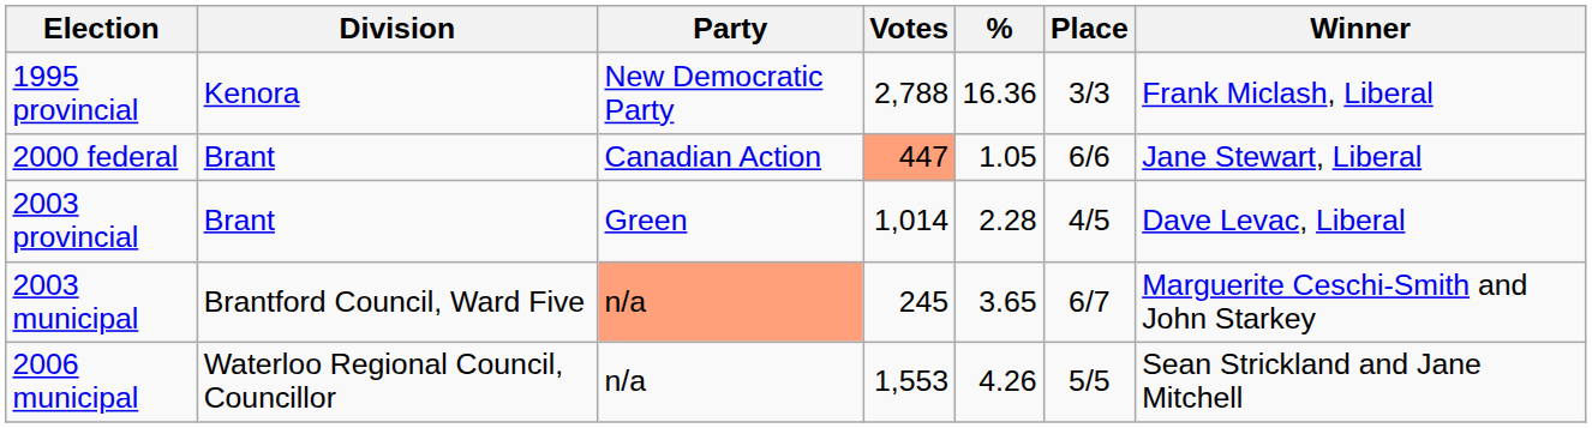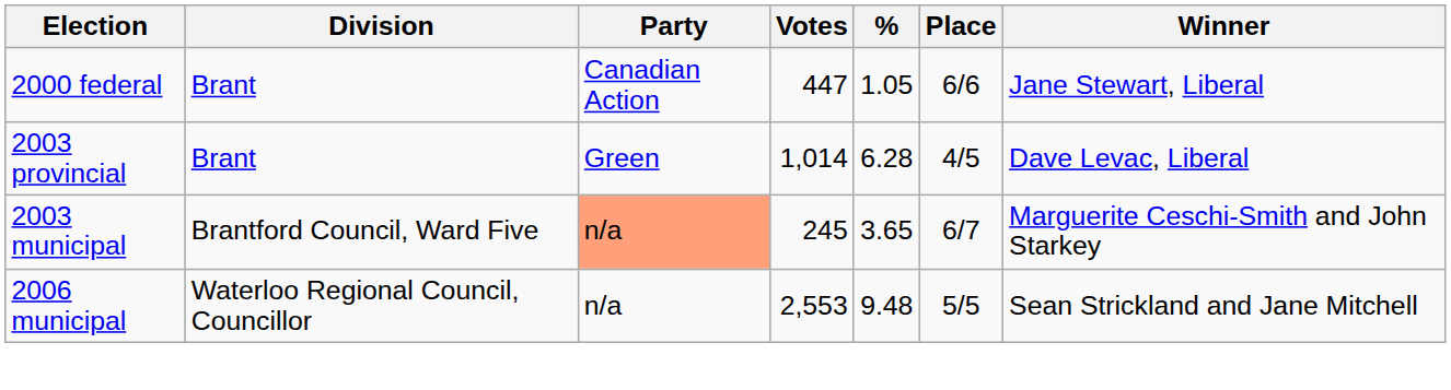- row: 1995 provincial | Kenora | New Democratic Party | 2,788 | 16.36 | 3/3 | Frank Miclash, Liberal
2000 federal | Votes: lightsalmon background -> no background
2003 provincial | %: 2.28 -> 6.28
2006 municipal | Votes: 1,553 -> 2,553
2006 municipal | %: 4.26 -> 9.48
